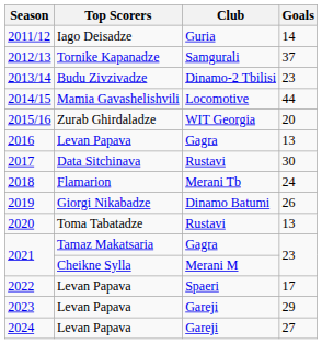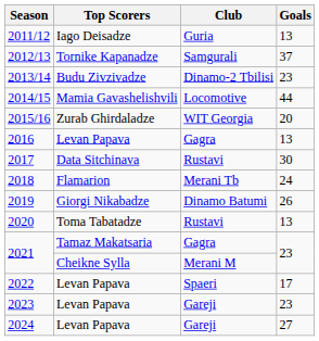2011/12 | Goals: 14 -> 13
2023 | Goals: 29 -> 23
